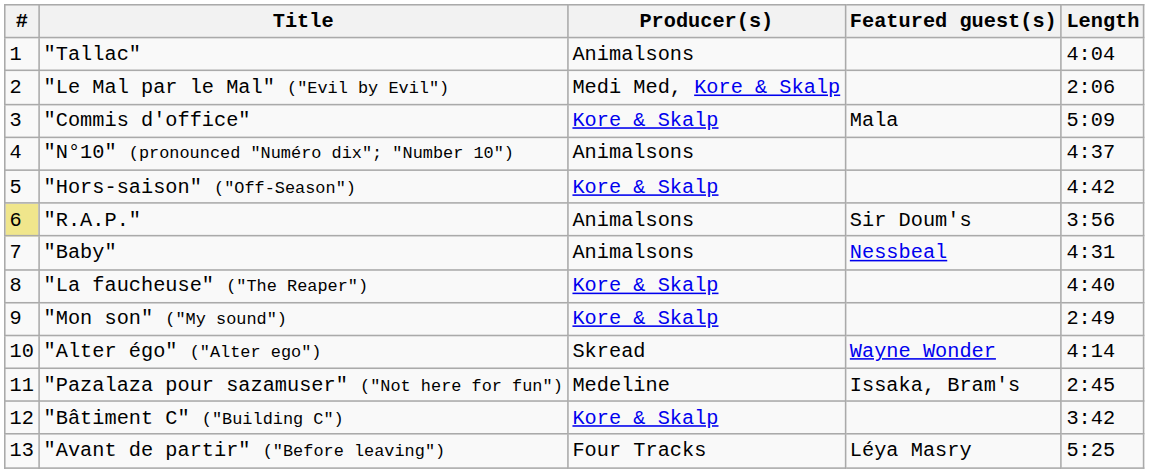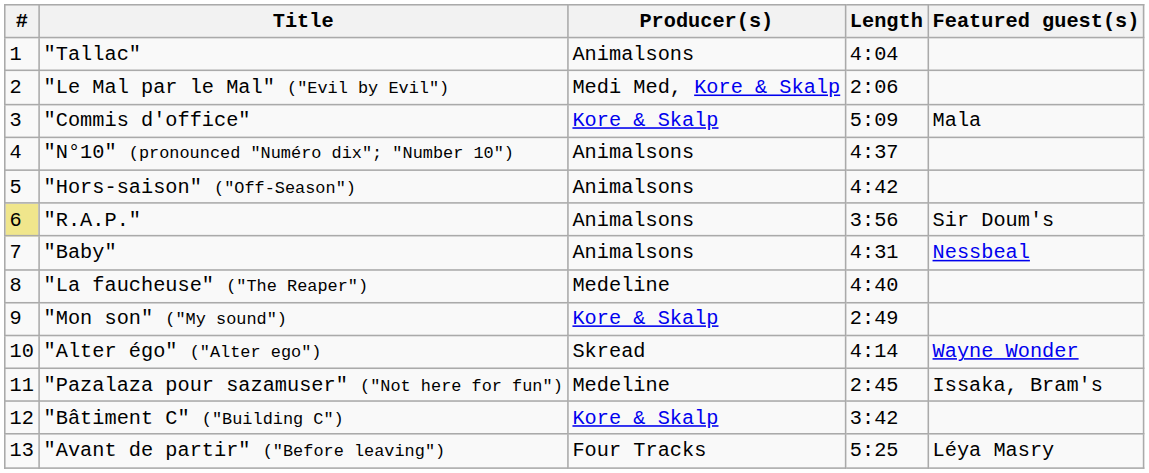columns swapped: Featured guest(s) <-> Length
"Hors-saison" ("Off-Season") | Producer(s): Kore & Skalp -> Animalsons
"La faucheuse" ("The Reaper") | Producer(s): Kore & Skalp -> Medeline
